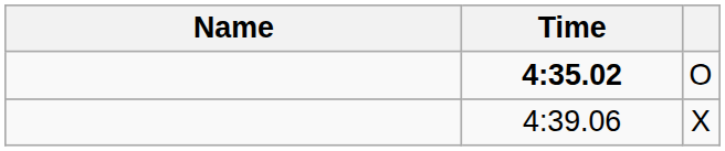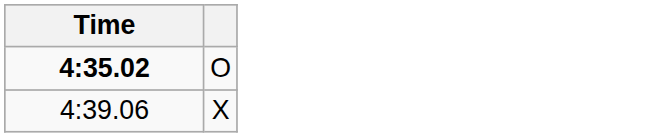- column: Name
